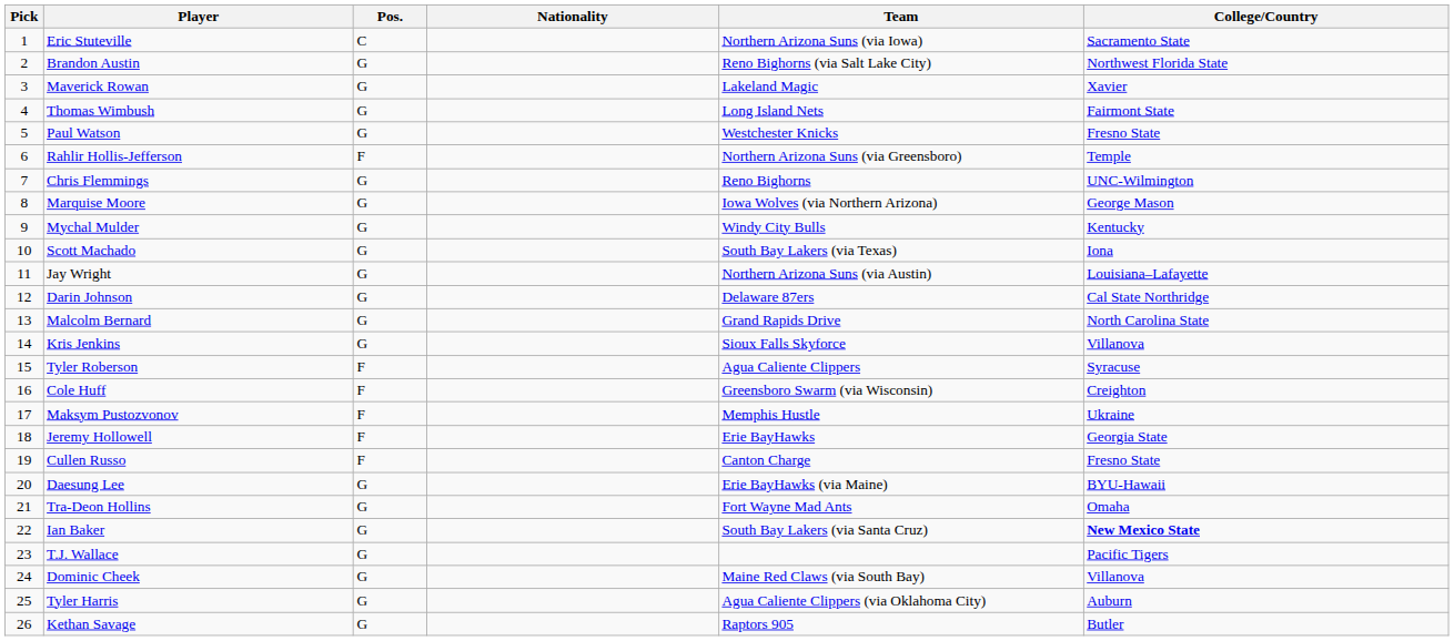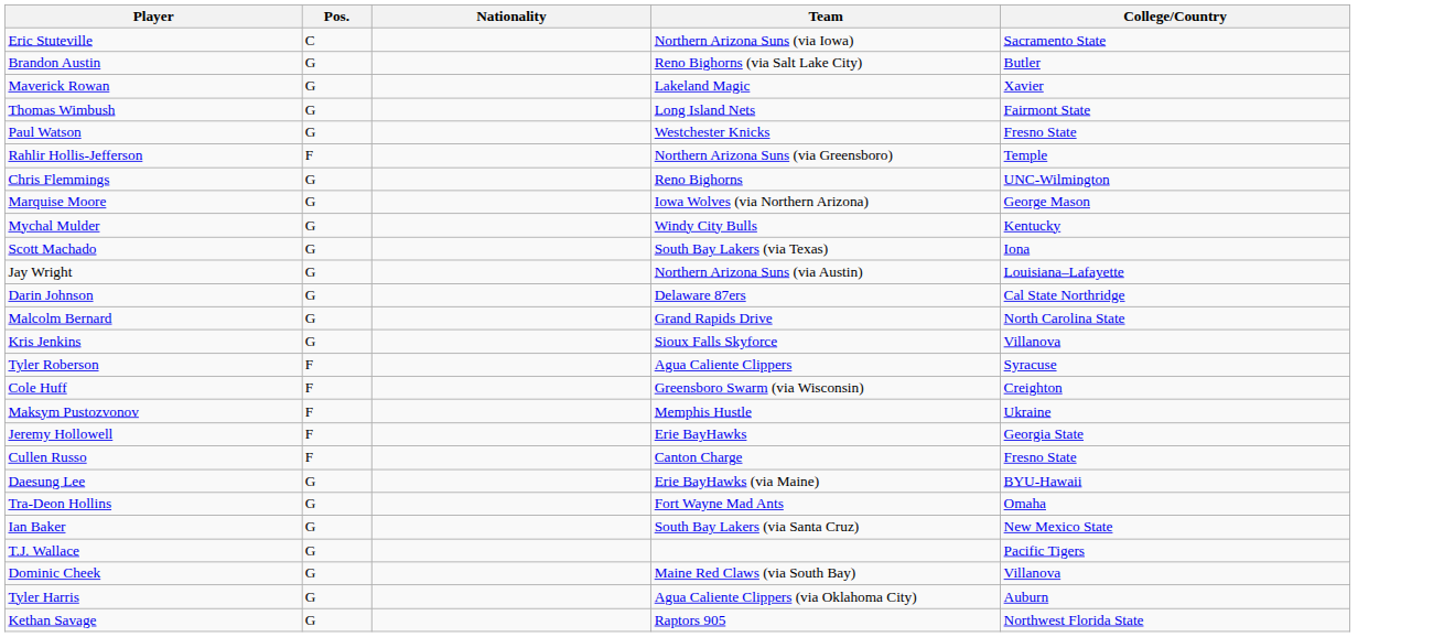- column: Pick | 1 | 2 | 3 | 4 | 5 | 6 | 7 | 8 | 9 | 10 | 11 | 12 | 13 | 14 | 15 | 16 | 17 | 18 | 19 | 20 | 21 | 22 | 23 | 24 | 25 | 26
Brandon Austin | College/Country: Northwest Florida State -> Butler
Ian Baker | College/Country: bold -> normal
Kethan Savage | College/Country: Butler -> Northwest Florida State
